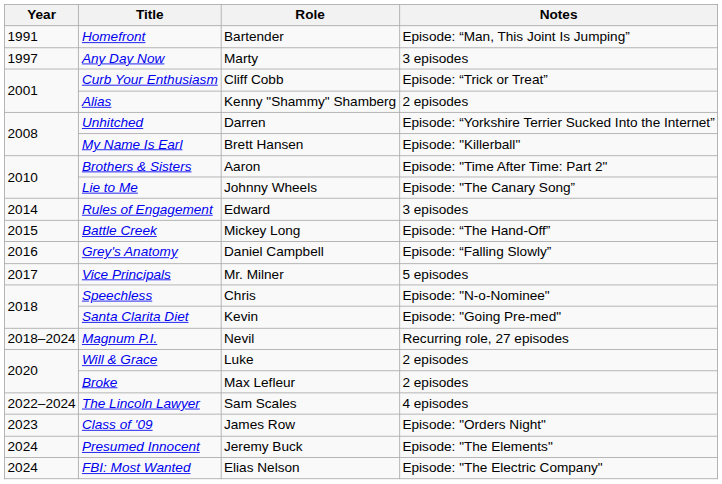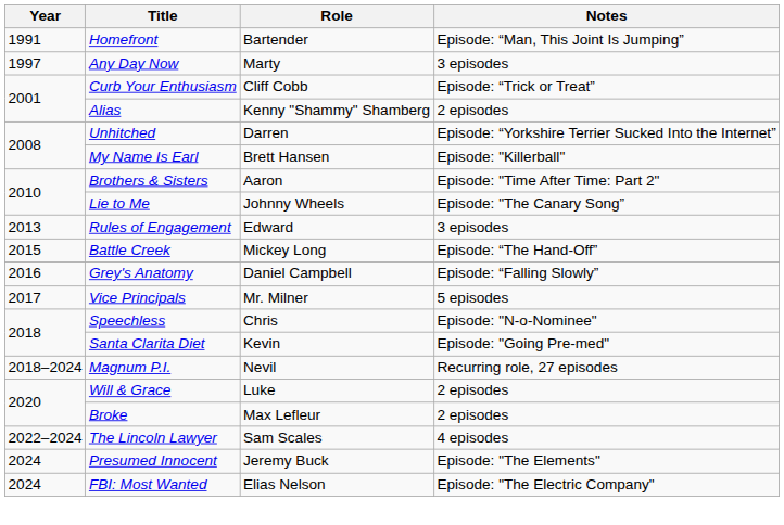Rules of Engagement | Year: 2014 -> 2013
- row: 2023 | Class of '09 | James Row | Episode: "Orders Night"
